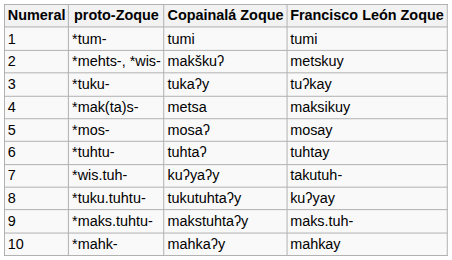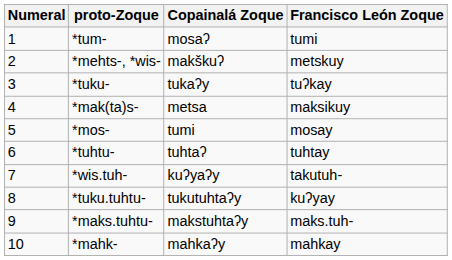*tum- | Copainalá Zoque: tumi -> mosaʔ
*mos- | Copainalá Zoque: mosaʔ -> tumi
